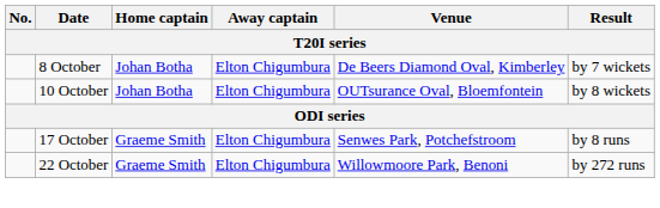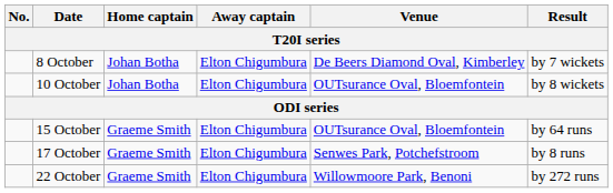+ row: 15 October | Graeme Smith | Elton Chigumbura | OUTsurance Oval, Bloemfontein | by 64 runs
